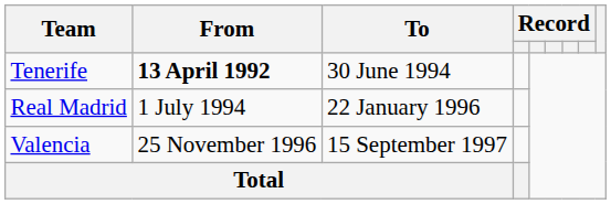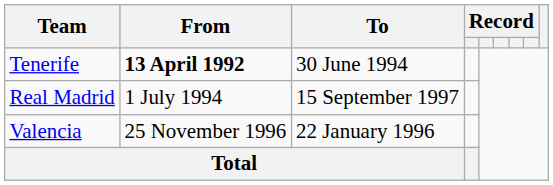Real Madrid | To: 22 January 1996 -> 15 September 1997
Valencia | To: 15 September 1997 -> 22 January 1996
